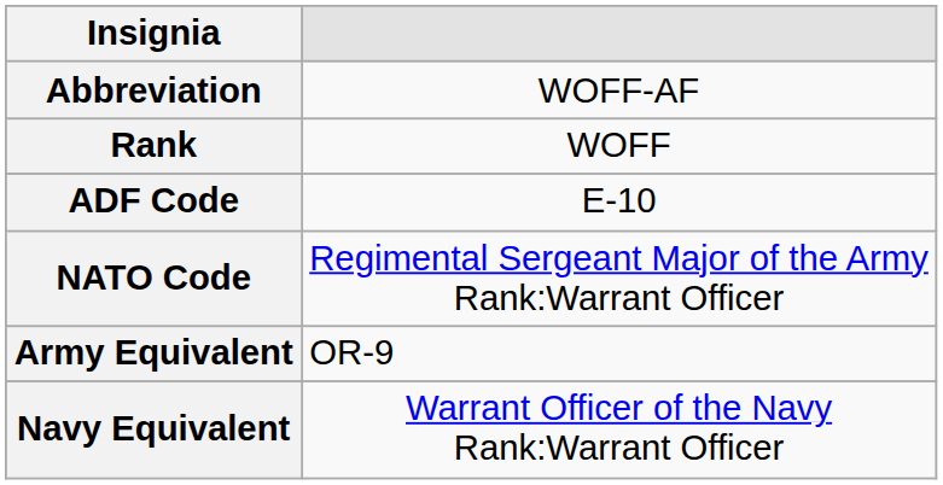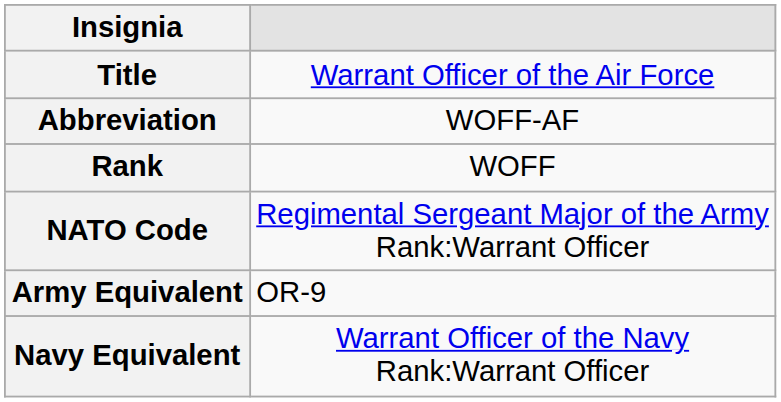+ row: Title | Warrant Officer of the Air Force
- row: ADF Code | E-10
